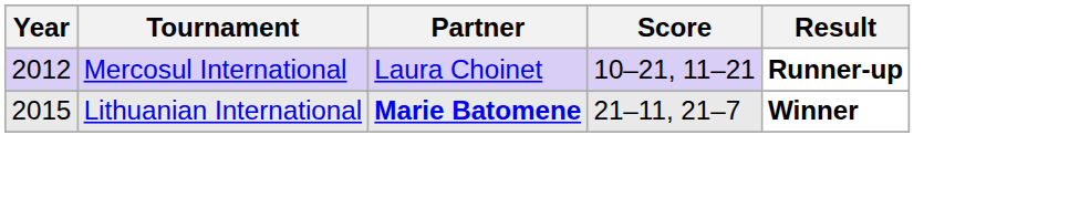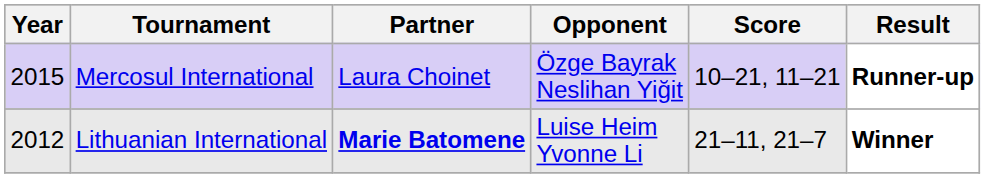+ column: Opponent | Özge Bayrak Neslihan Yiğit | Luise Heim Yvonne Li
Mercosul International | Year: 2012 -> 2015
Lithuanian International | Year: 2015 -> 2012
